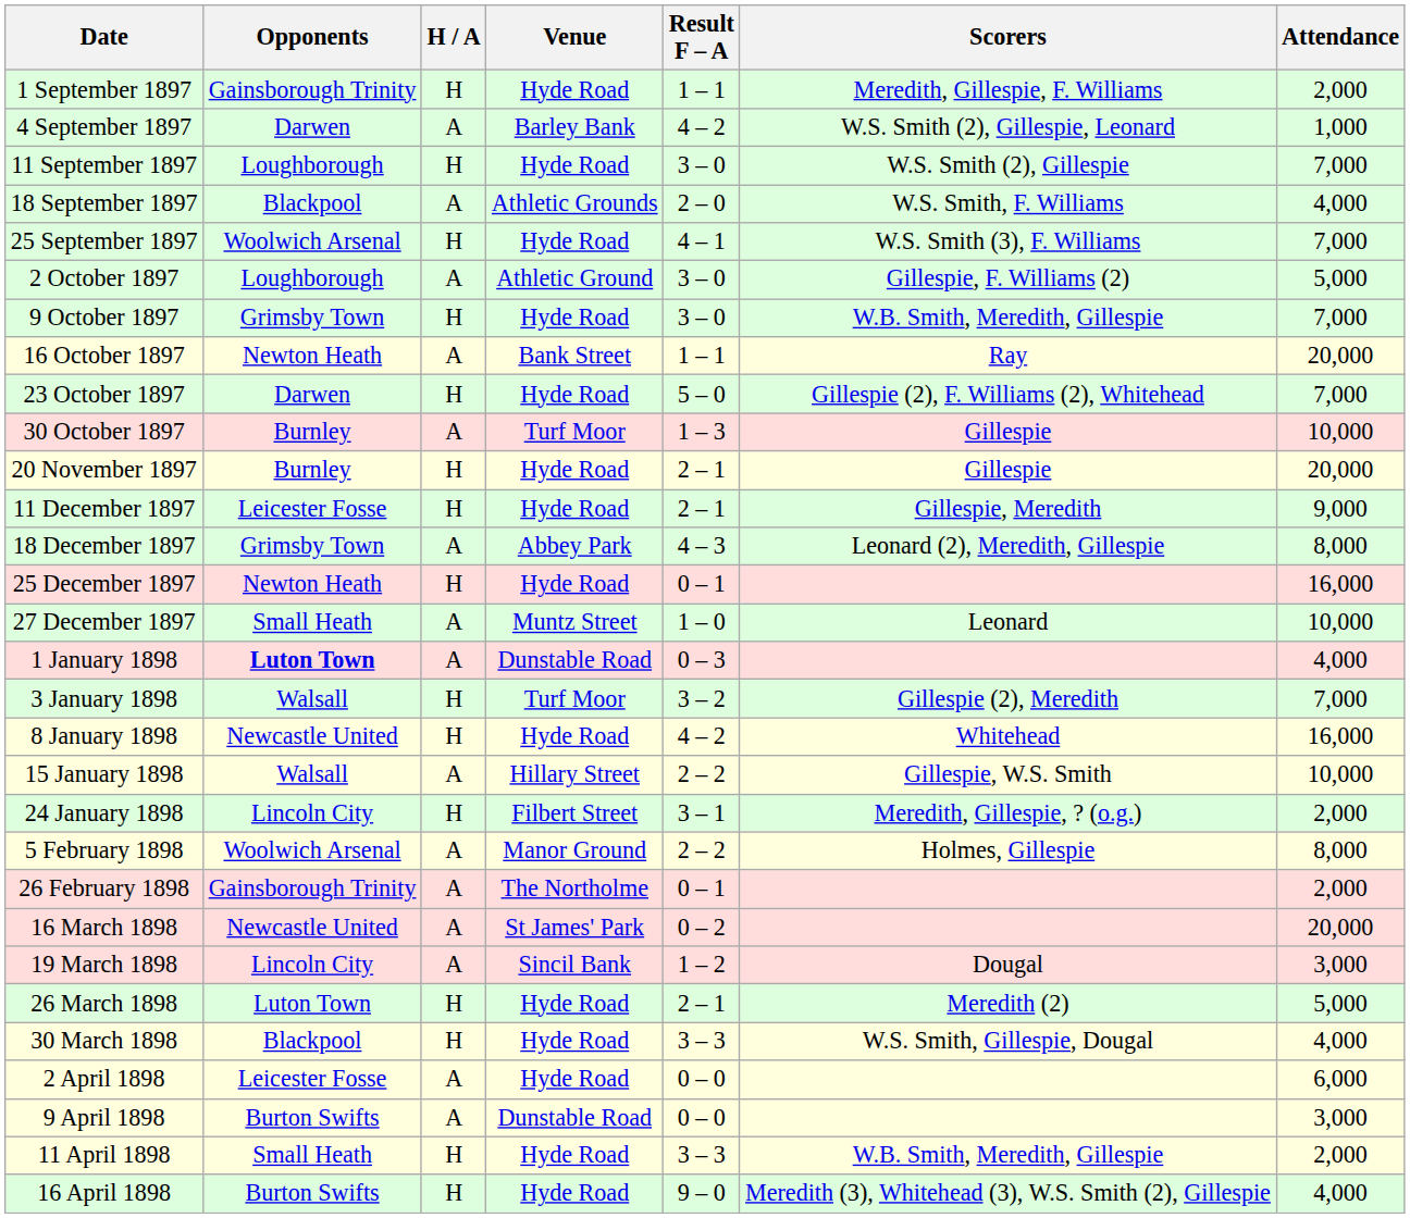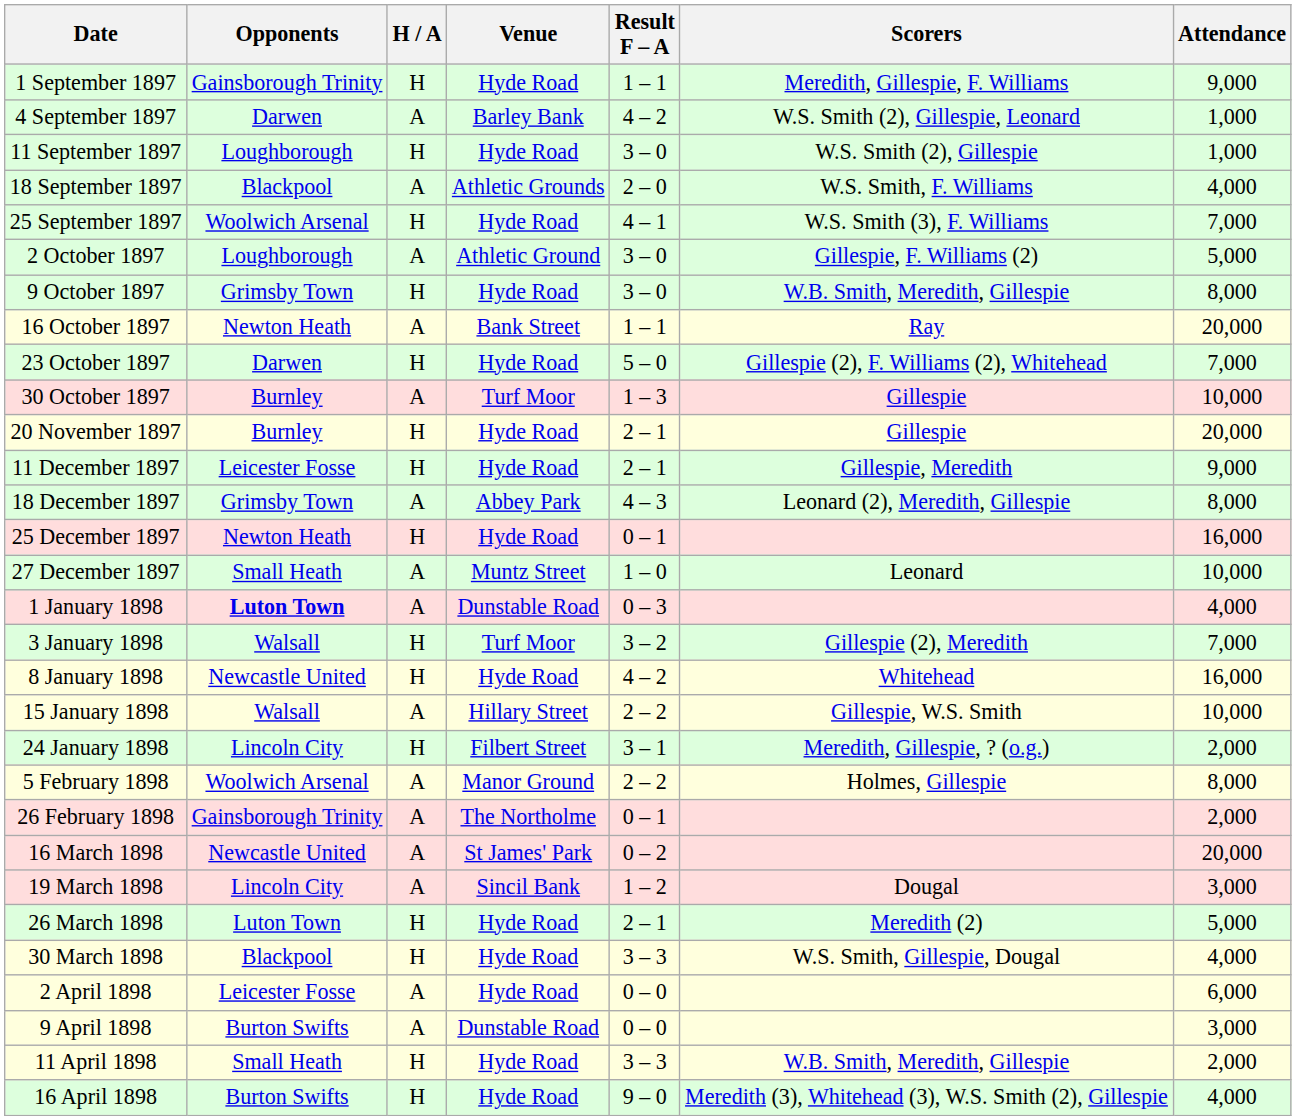1 September 1897 | Attendance: 2,000 -> 9,000
11 September 1897 | Attendance: 7,000 -> 1,000
9 October 1897 | Attendance: 7,000 -> 8,000
